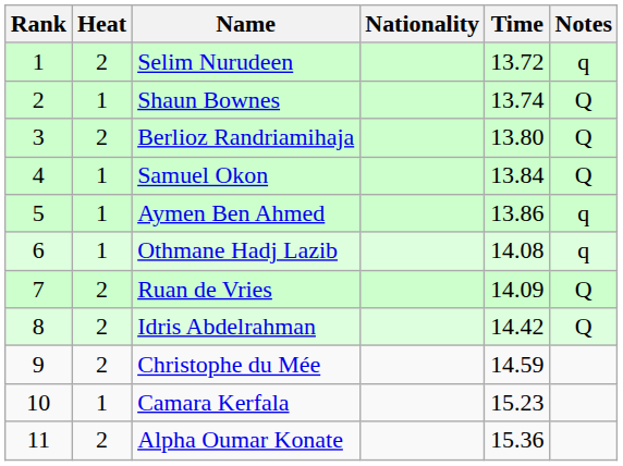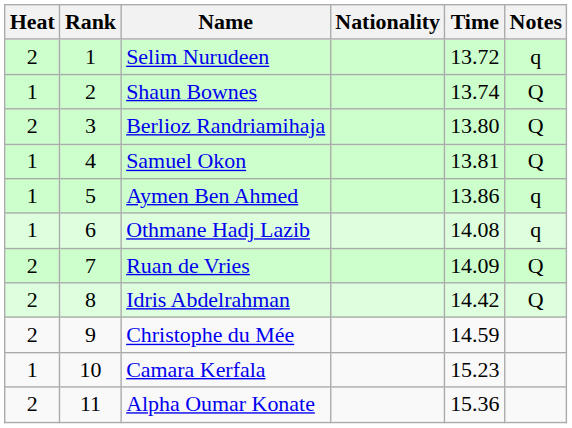columns swapped: Rank <-> Heat
Samuel Okon | Time: 13.84 -> 13.81
